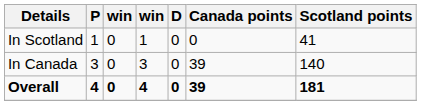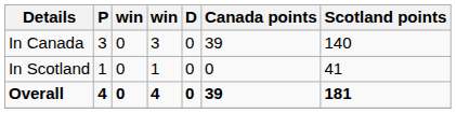rows swapped: In Canada <-> In Scotland
